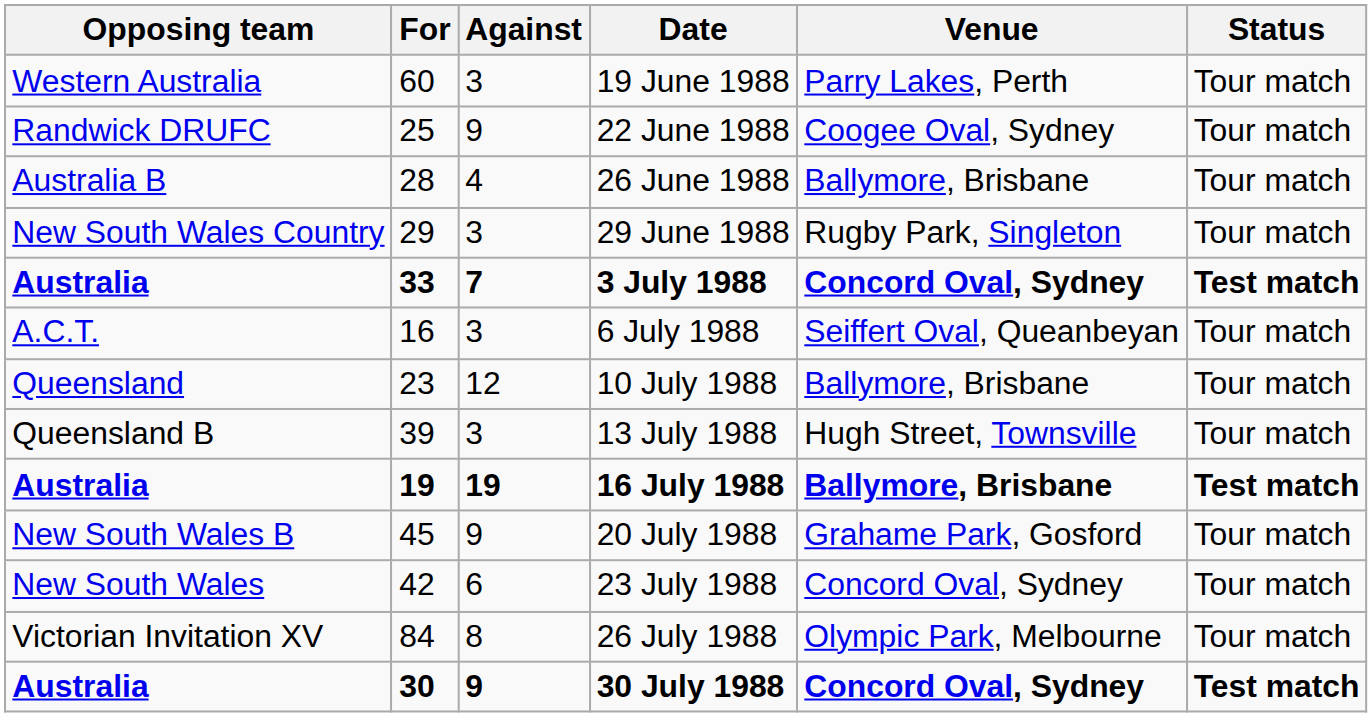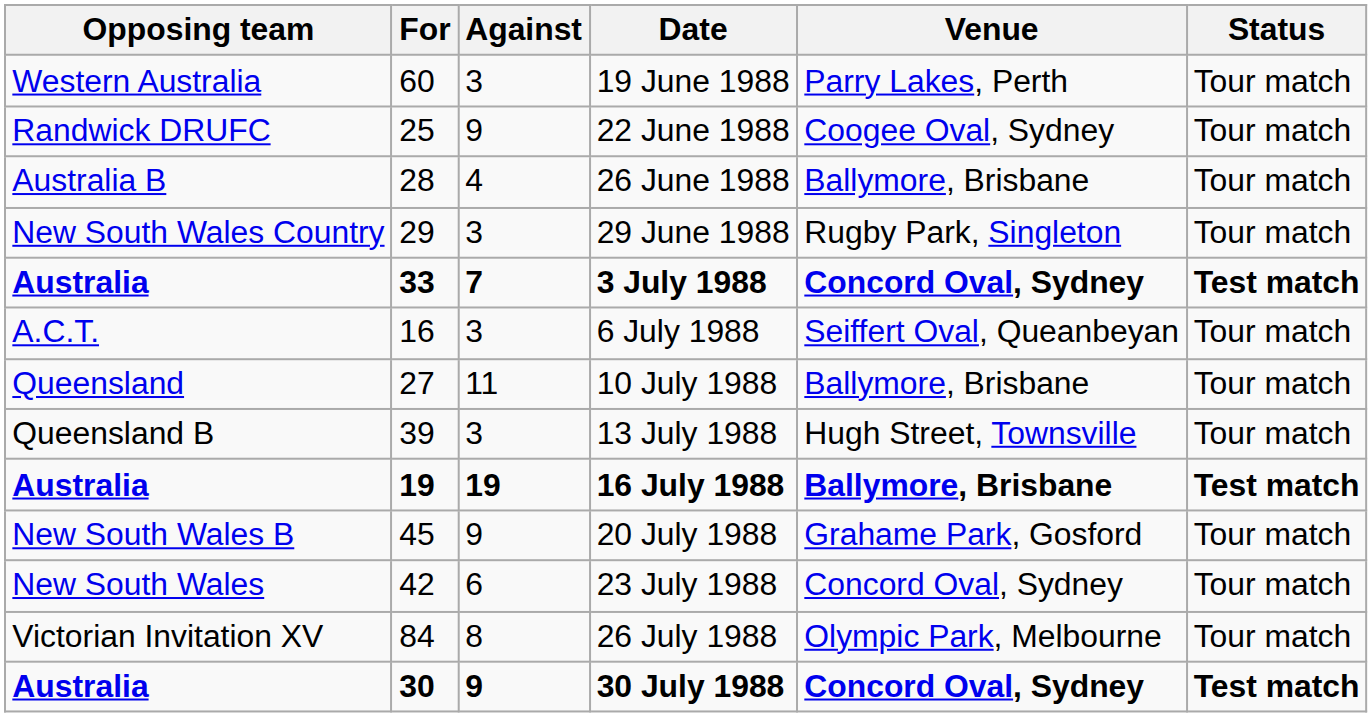10 July 1988 | For: 23 -> 27
10 July 1988 | Against: 12 -> 11
